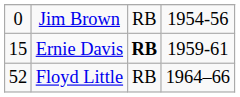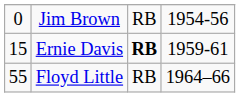Floyd Little | column 1: 52 -> 55
